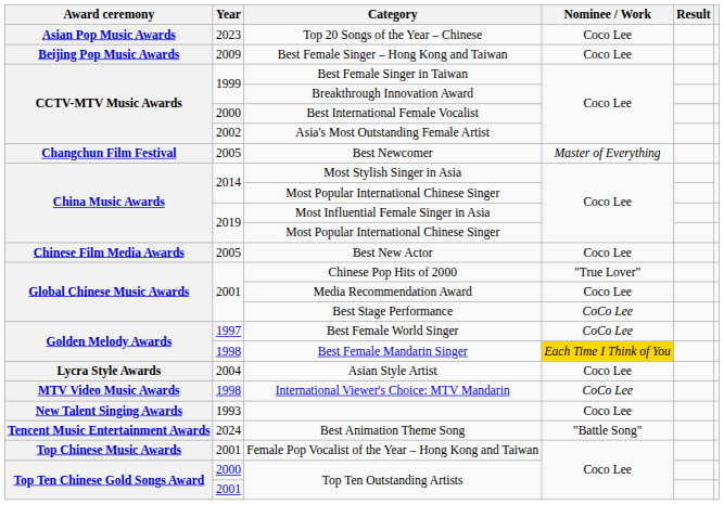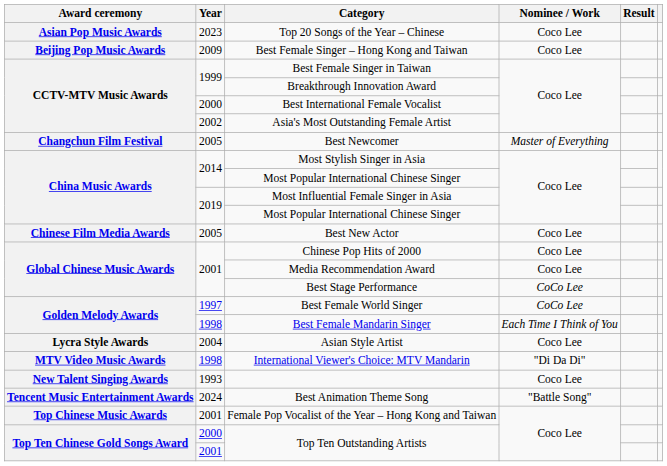Chinese Pop Hits of 2000 | Nominee / Work: "True Lover" -> Coco Lee
Best Female Mandarin Singer | Nominee / Work: gold background -> no background
International Viewer's Choice: MTV Mandarin | Nominee / Work: CoCo Lee -> "Di Da Di"
